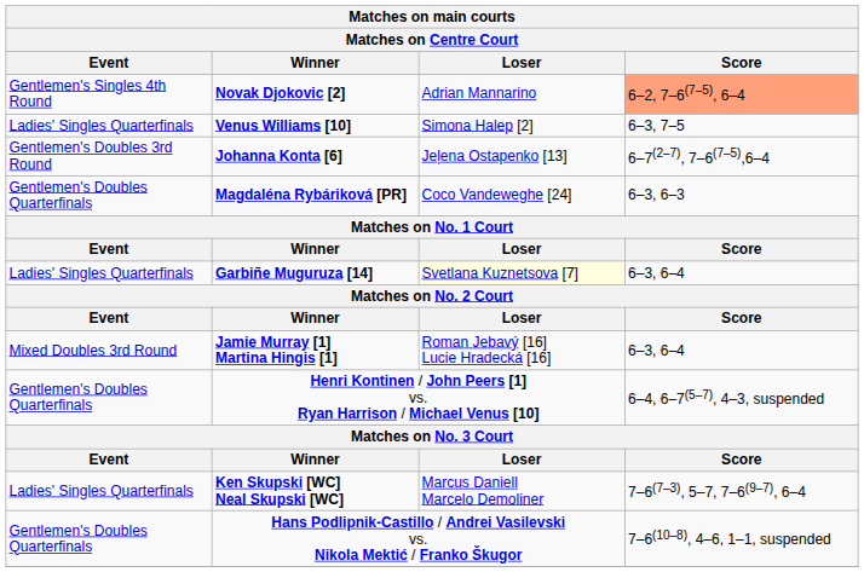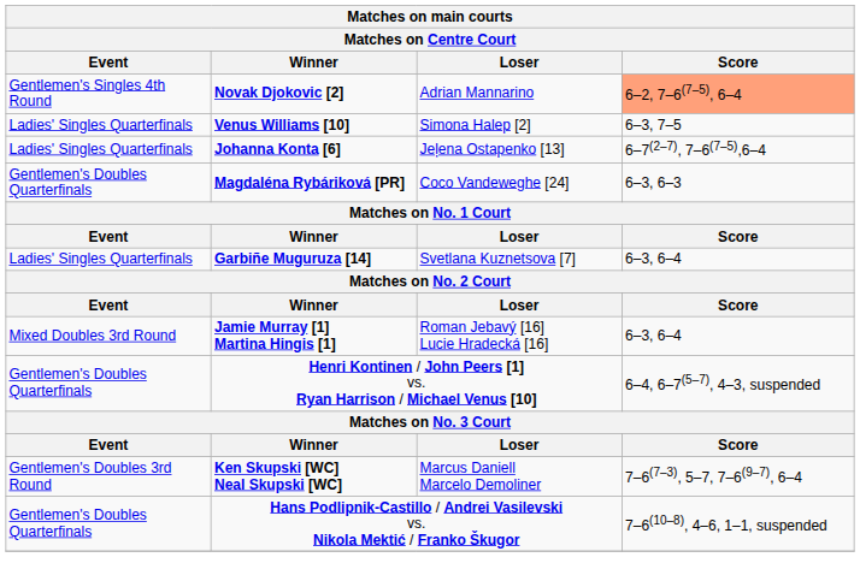Johanna Konta [6] | Event: Gentlemen's Doubles 3rd Round -> Ladies' Singles Quarterfinals
Garbiñe Muguruza [14] | Loser: lightyellow background -> no background
Ken Skupski [WC] Neal Skupski [WC] | Event: Ladies' Singles Quarterfinals -> Gentlemen's Doubles 3rd Round
